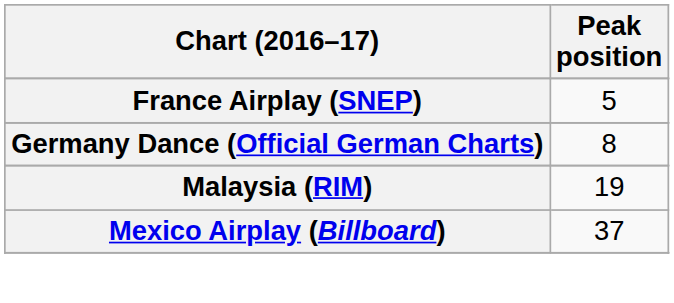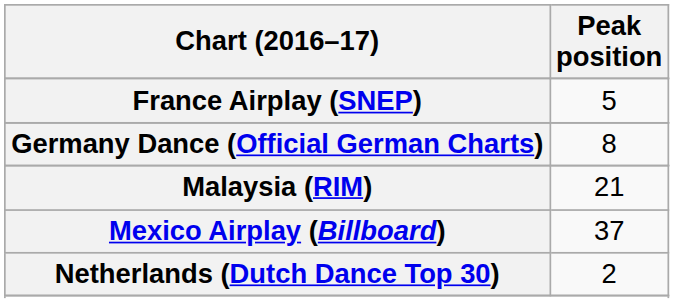Malaysia (RIM) | Peak position: 19 -> 21
+ row: Netherlands (Dutch Dance Top 30) | 2
